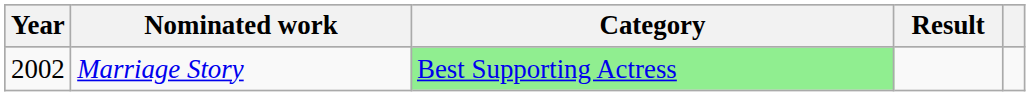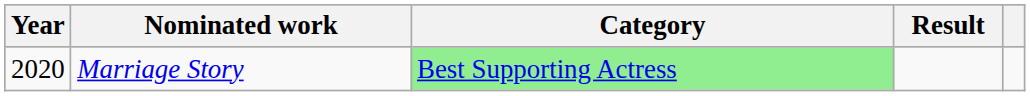Marriage Story | Year: 2002 -> 2020
